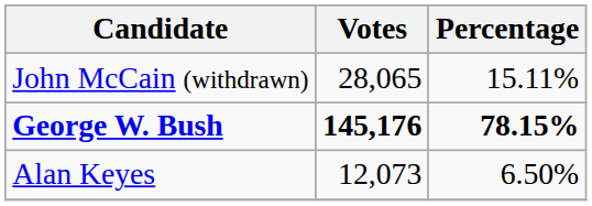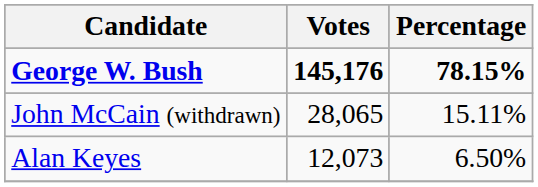rows swapped: George W. Bush <-> John McCain (withdrawn)
